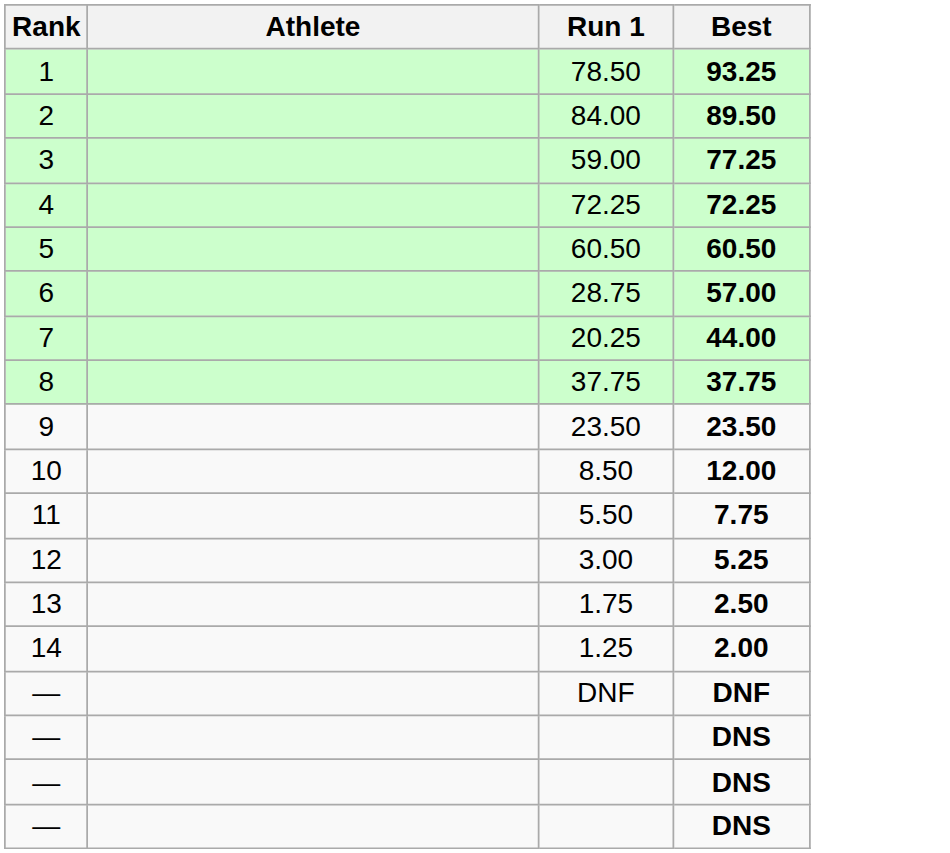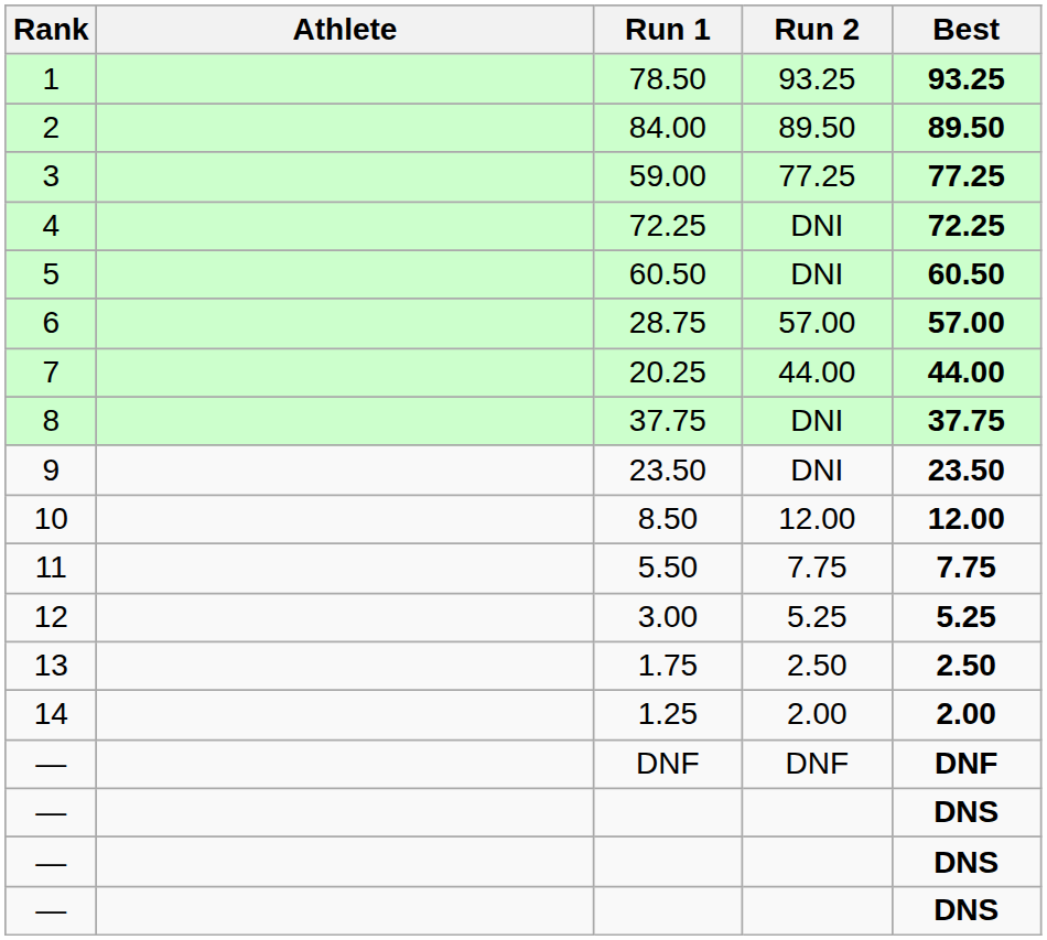+ column: Run 2 | 93.25 | 89.50 | 77.25 | DNI | DNI | 57.00 | 44.00 | DNI | DNI | 12.00 | 7.75 | 5.25 | 2.50 | 2.00 | DNF
